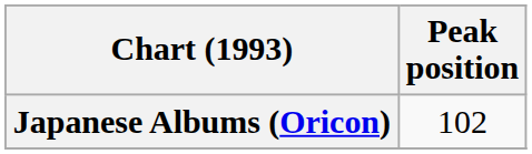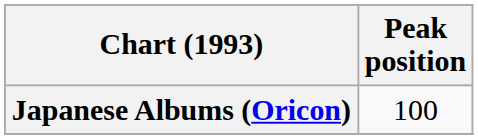Japanese Albums (Oricon) | Peak position: 102 -> 100
